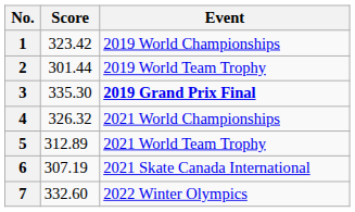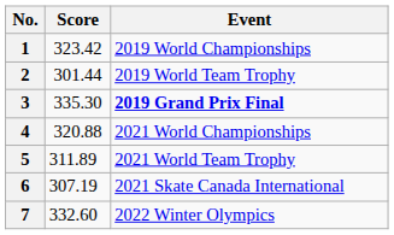4 | Score: 326.32 -> 320.88
5 | Score: 312.89 -> 311.89
